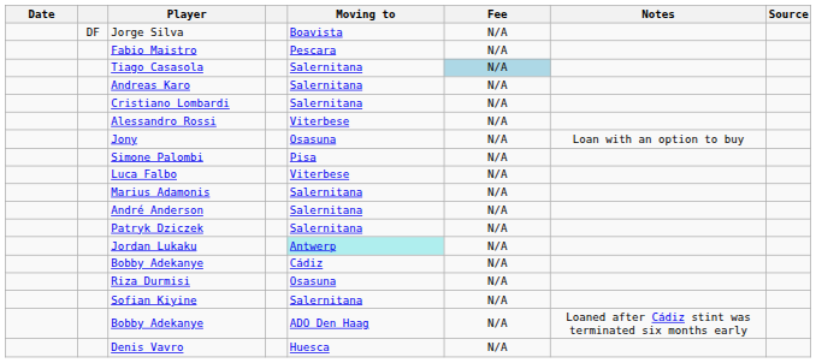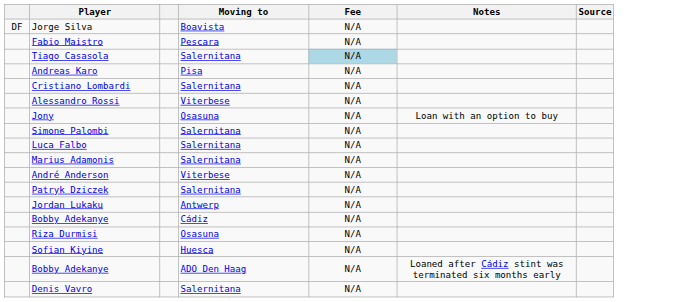- column: Date
Andreas Karo | Moving to: Salernitana -> Pisa
Simone Palombi | Moving to: Pisa -> Salernitana
Luca Falbo | Moving to: Viterbese -> Salernitana
André Anderson | Moving to: Salernitana -> Viterbese
Jordan Lukaku | Moving to: paleturquoise background -> no background
Sofian Kiyine | Moving to: Salernitana -> Huesca
Denis Vavro | Moving to: Huesca -> Salernitana
